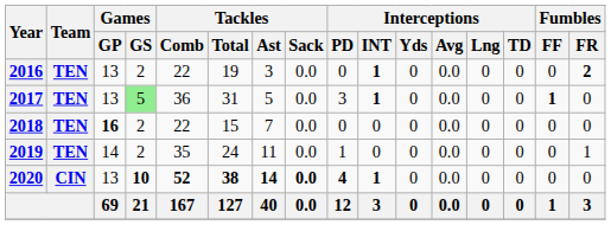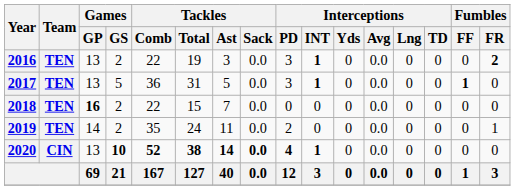2016 | Interceptions / PD: 0 -> 3
2017 | Games / GS: lightgreen background -> no background
2019 | Interceptions / PD: 1 -> 2
